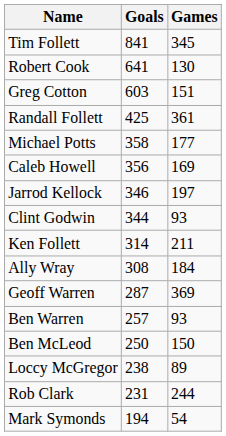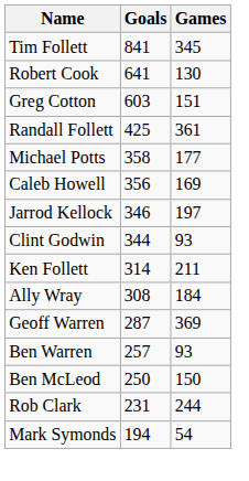- row: Loccy McGregor | 238 | 89
